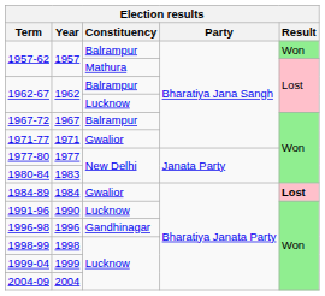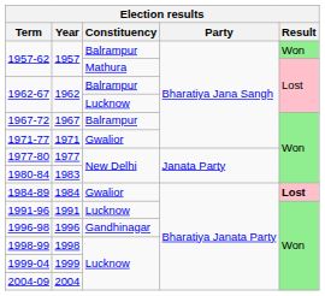1991-96 | Year: 1990 -> 1991
